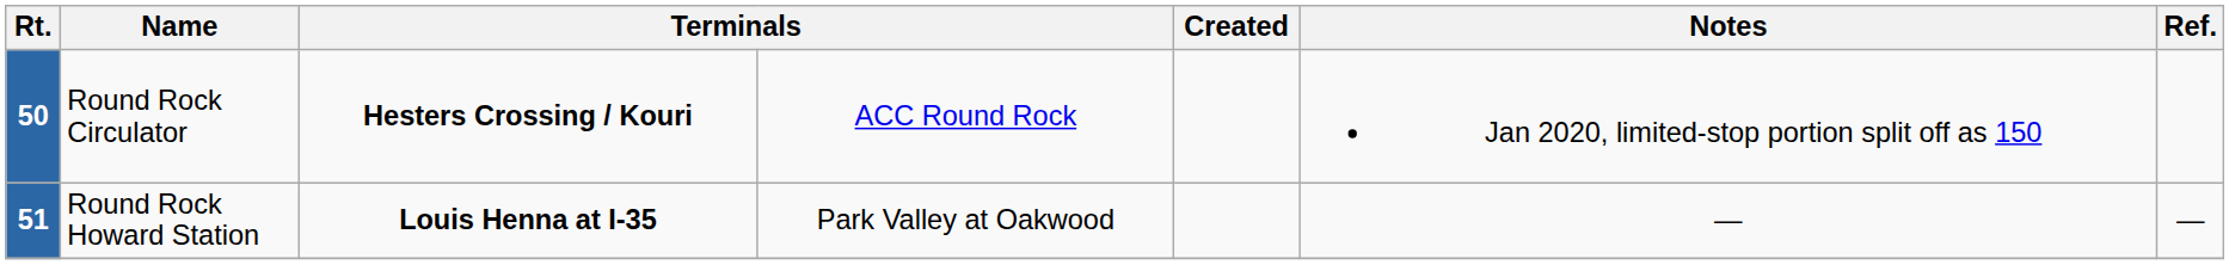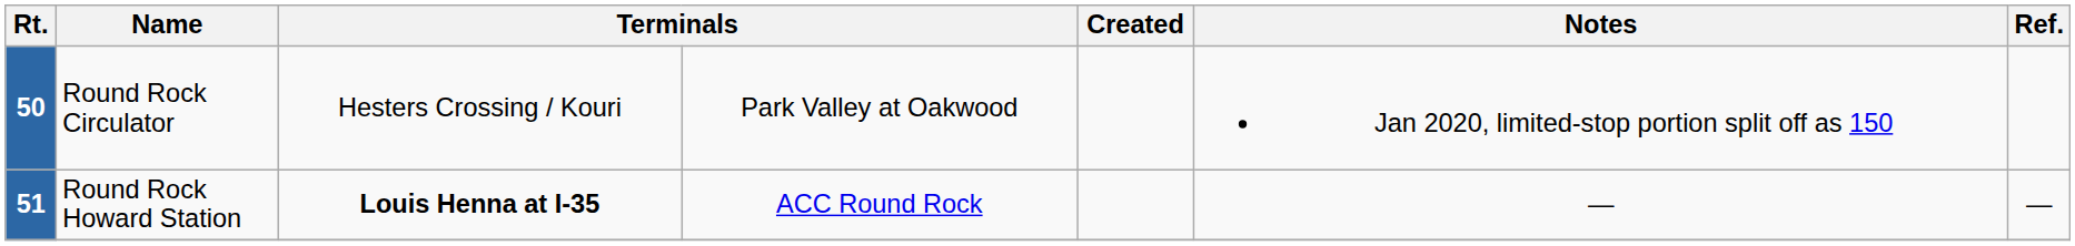50 | column 3: bold -> normal
50 | column 4: ACC Round Rock -> Park Valley at Oakwood
51 | column 4: Park Valley at Oakwood -> ACC Round Rock
